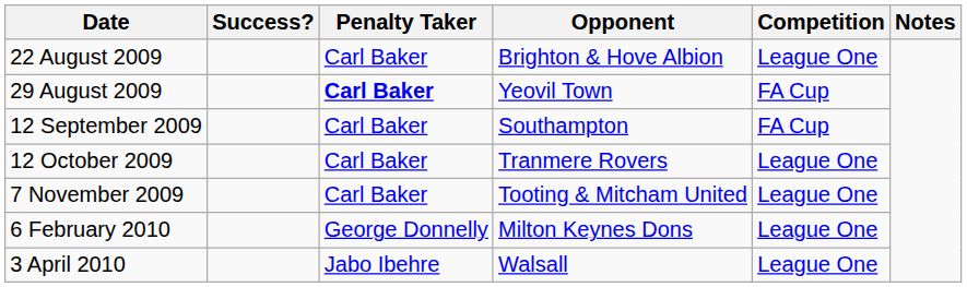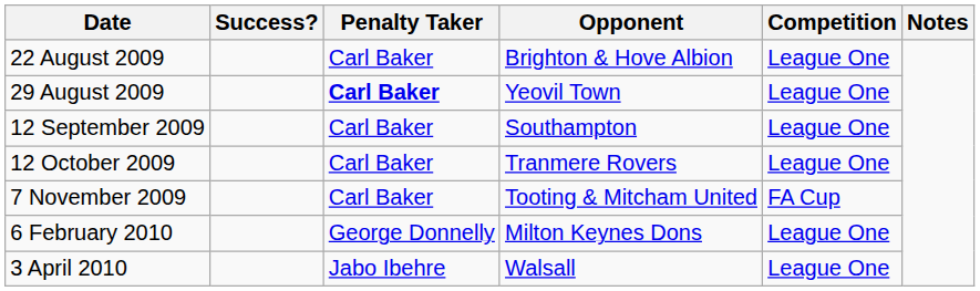29 August 2009 | Competition: FA Cup -> League One
12 September 2009 | Competition: FA Cup -> League One
7 November 2009 | Competition: League One -> FA Cup
